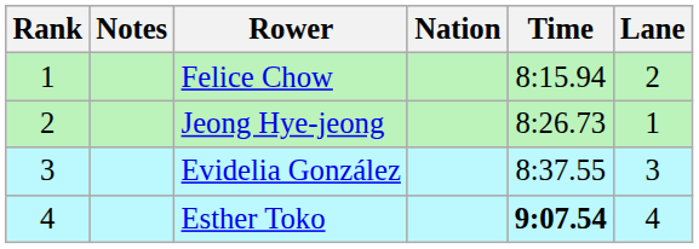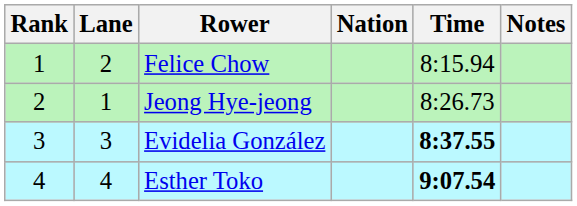columns swapped: Lane <-> Notes
Evidelia González | Time: normal -> bold
